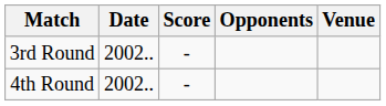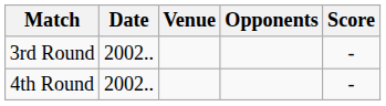columns swapped: Venue <-> Score
